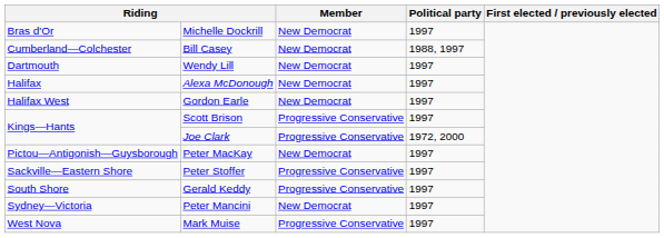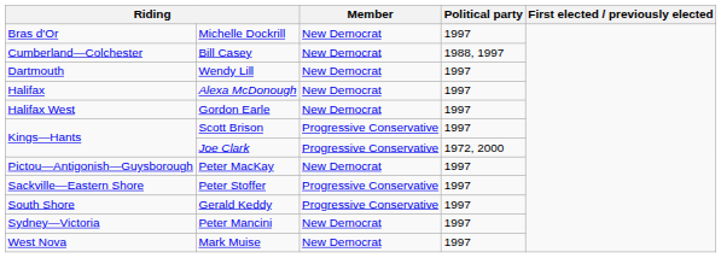Mark Muise | Member: Progressive Conservative -> New Democrat
